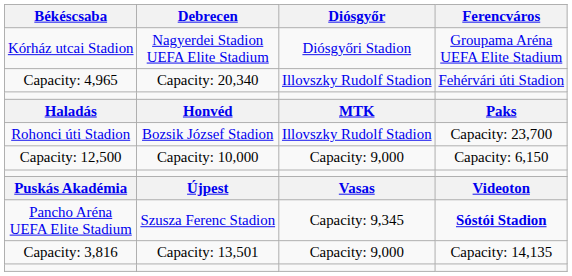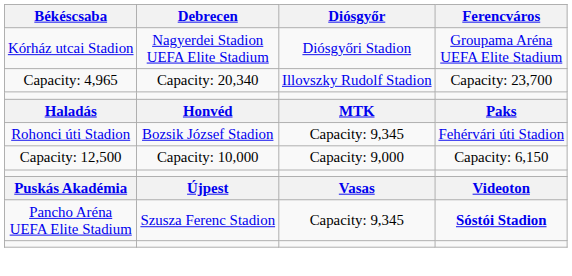Capacity: 4,965 | Ferencváros: Fehérvári úti Stadion -> Capacity: 23,700
Rohonci úti Stadion | Diósgyőr: Illovszky Rudolf Stadion -> Capacity: 9,345
Rohonci úti Stadion | Ferencváros: Capacity: 23,700 -> Fehérvári úti Stadion
- row: Capacity: 3,816 | Capacity: 13,501 | Capacity: 9,000 | Capacity: 14,135
